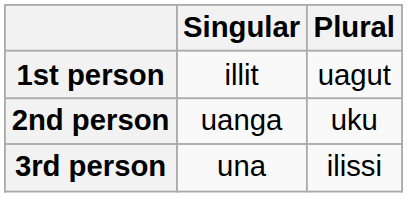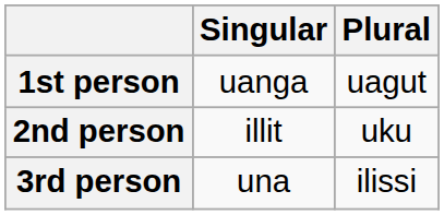1st person | Singular: illit -> uanga
2nd person | Singular: uanga -> illit
